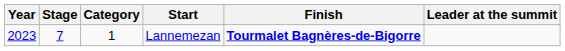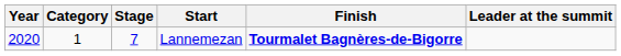columns swapped: Stage <-> Category
Lannemezan | Year: 2023 -> 2020
